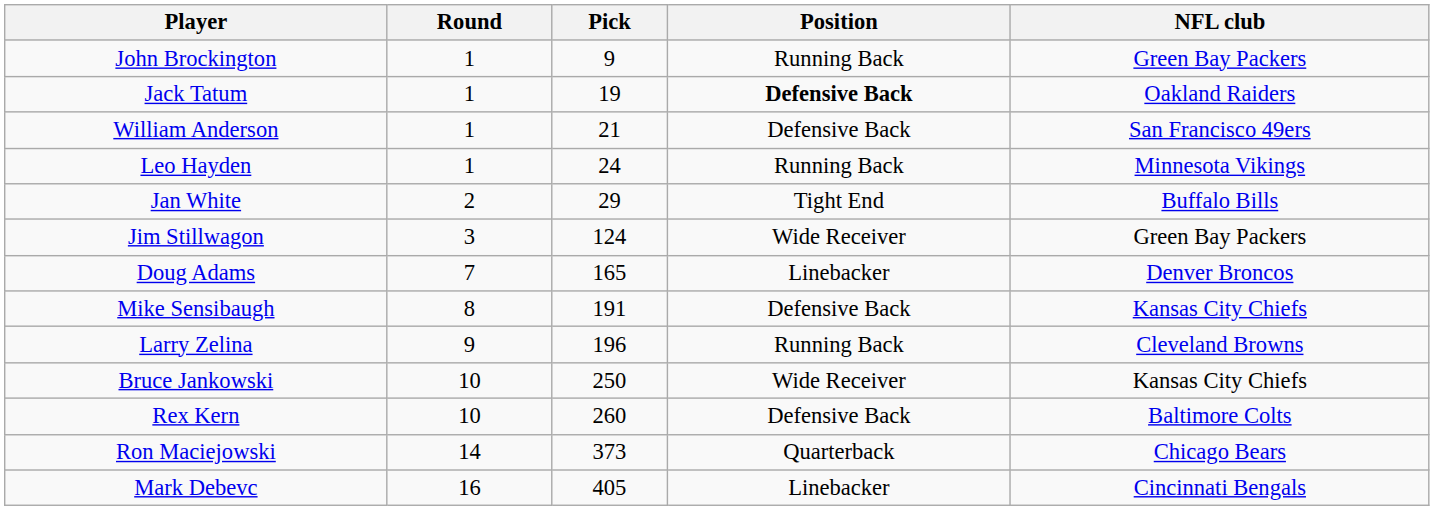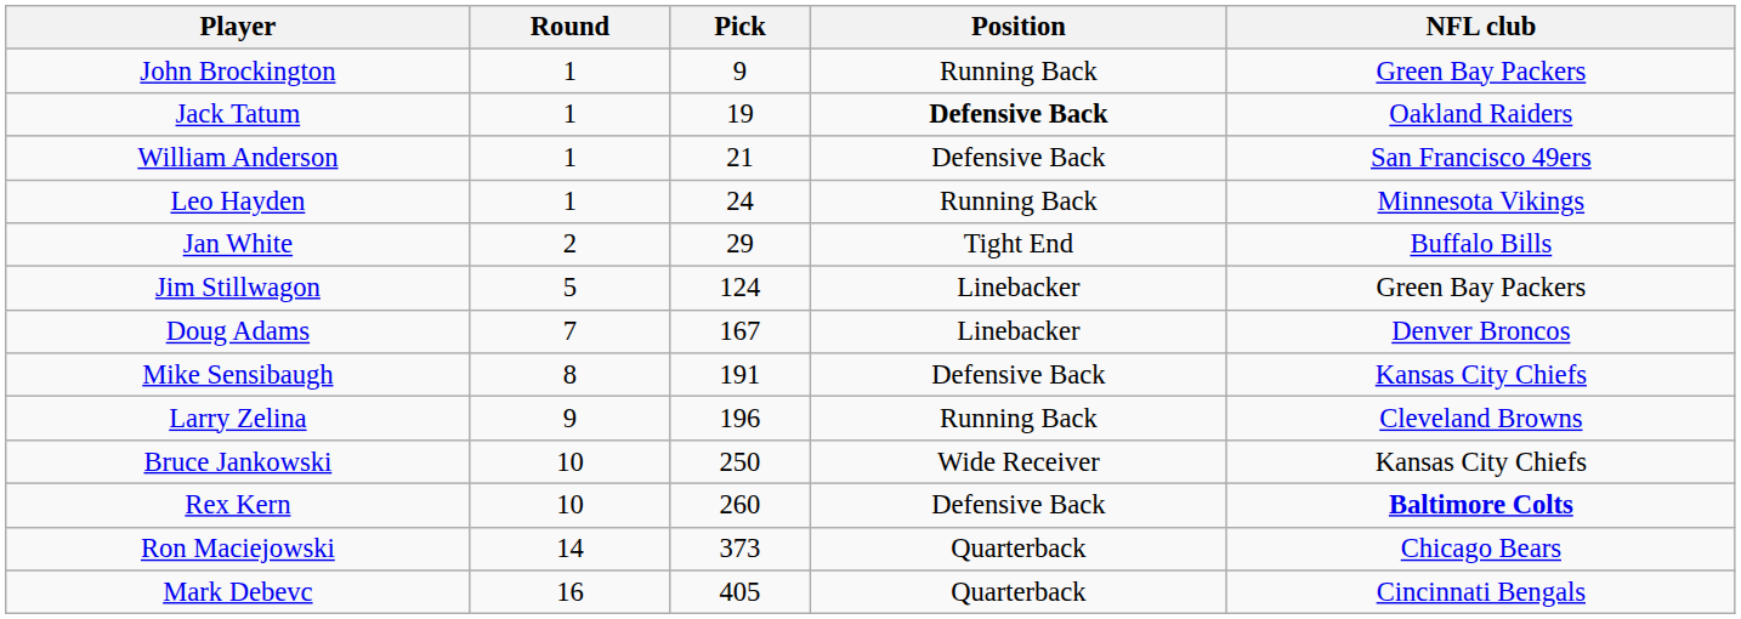Jim Stillwagon | Round: 3 -> 5
Jim Stillwagon | Position: Wide Receiver -> Linebacker
Doug Adams | Pick: 165 -> 167
Rex Kern | NFL club: normal -> bold
Mark Debevc | Position: Linebacker -> Quarterback
